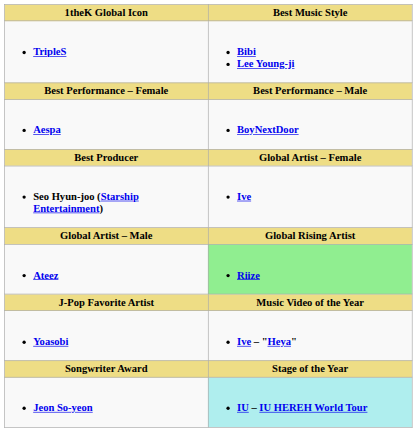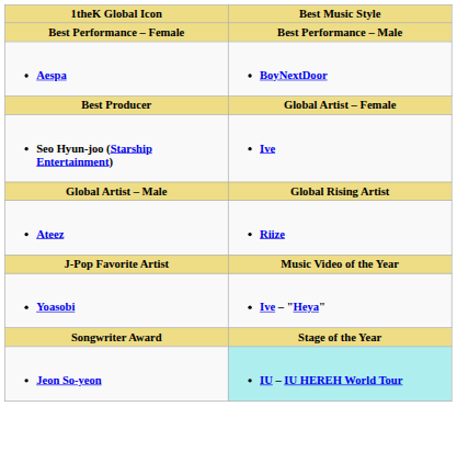- row: TripleS | Bibi Lee Young-ji
Ateez | Best Music Style: lightgreen background -> no background
